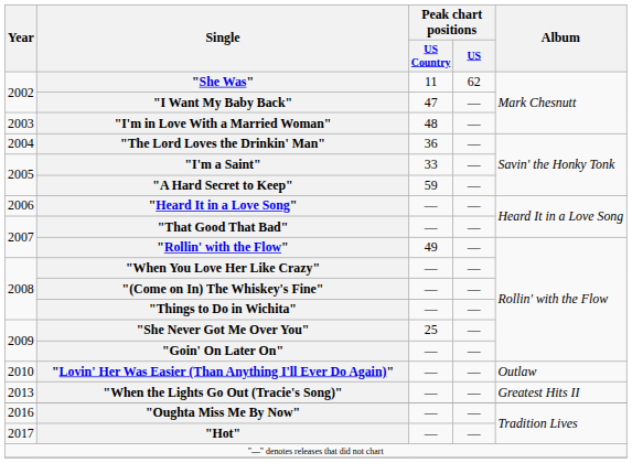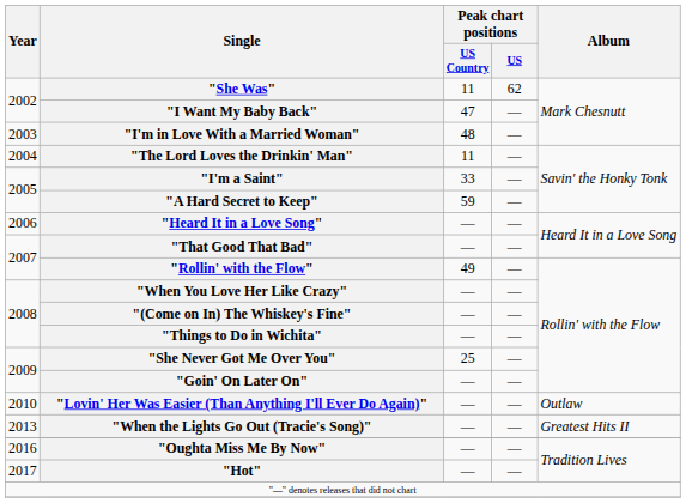"The Lord Loves the Drinkin' Man" | Peak chart positions / US Country: 36 -> 11
